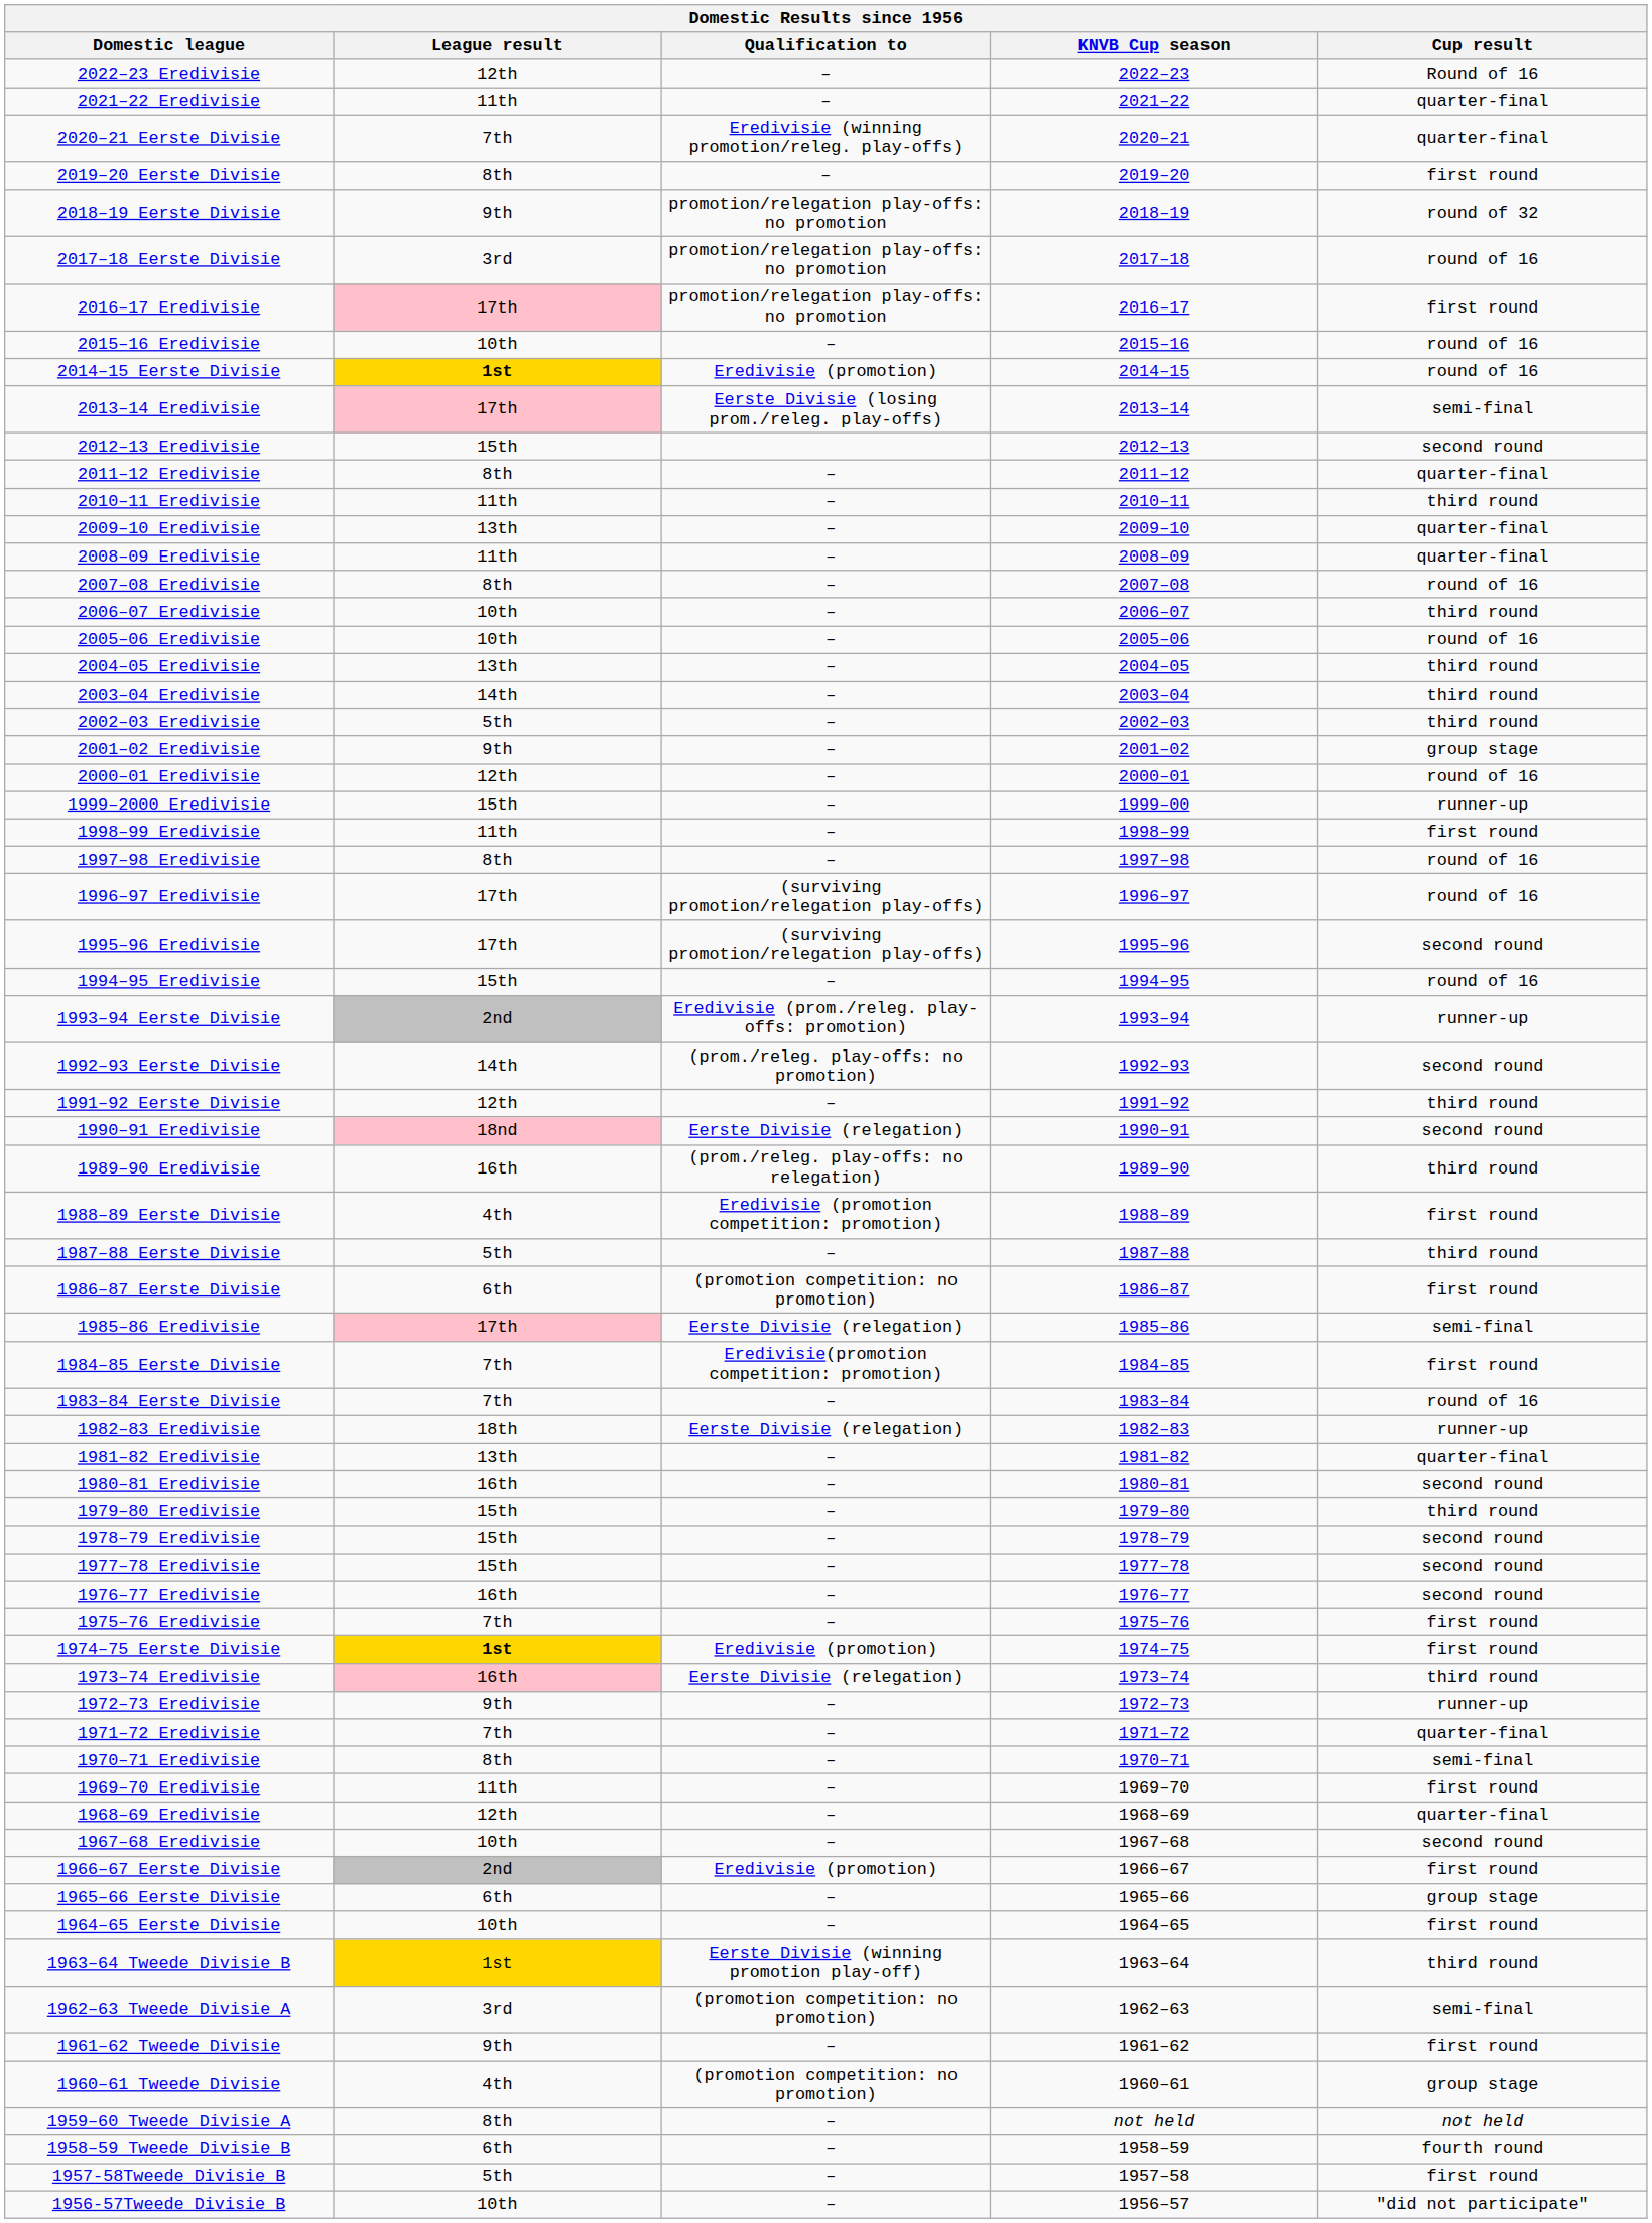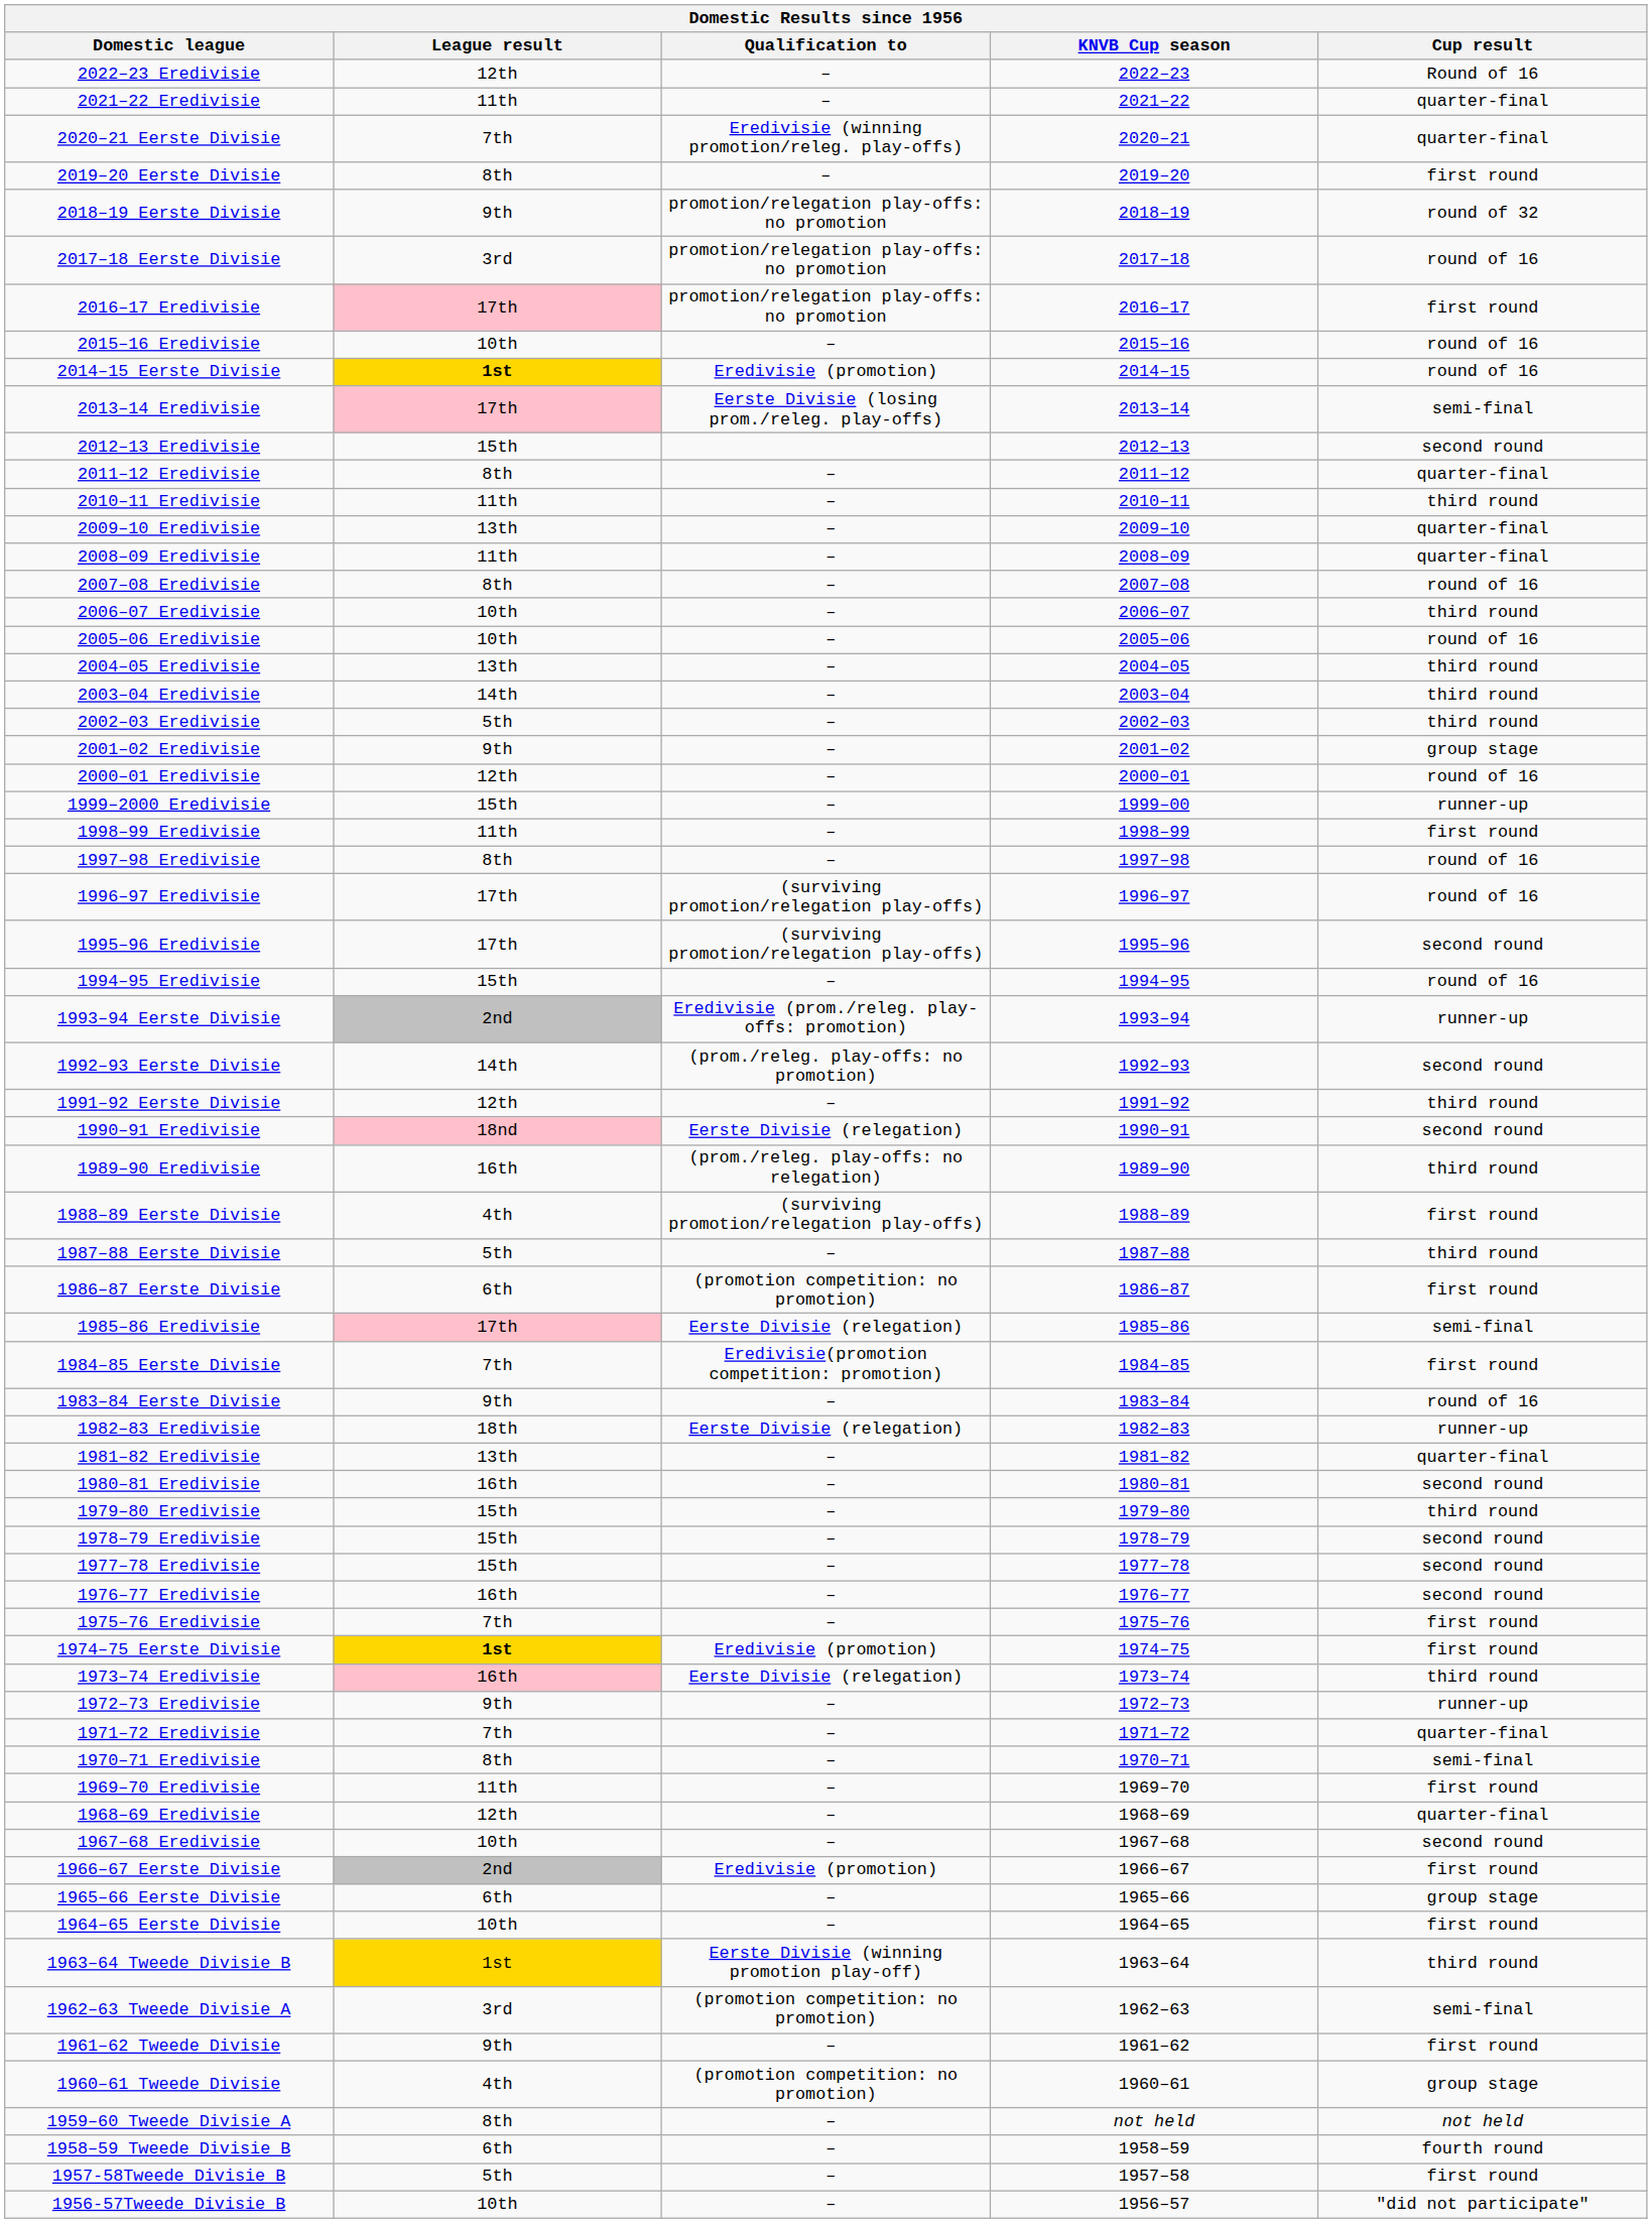1988–89 Eerste Divisie | Qualification to: Eredivisie (promotion competition: promotion) -> (surviving promotion/relegation play-offs)
1983–84 Eerste Divisie | League result: 7th -> 9th
